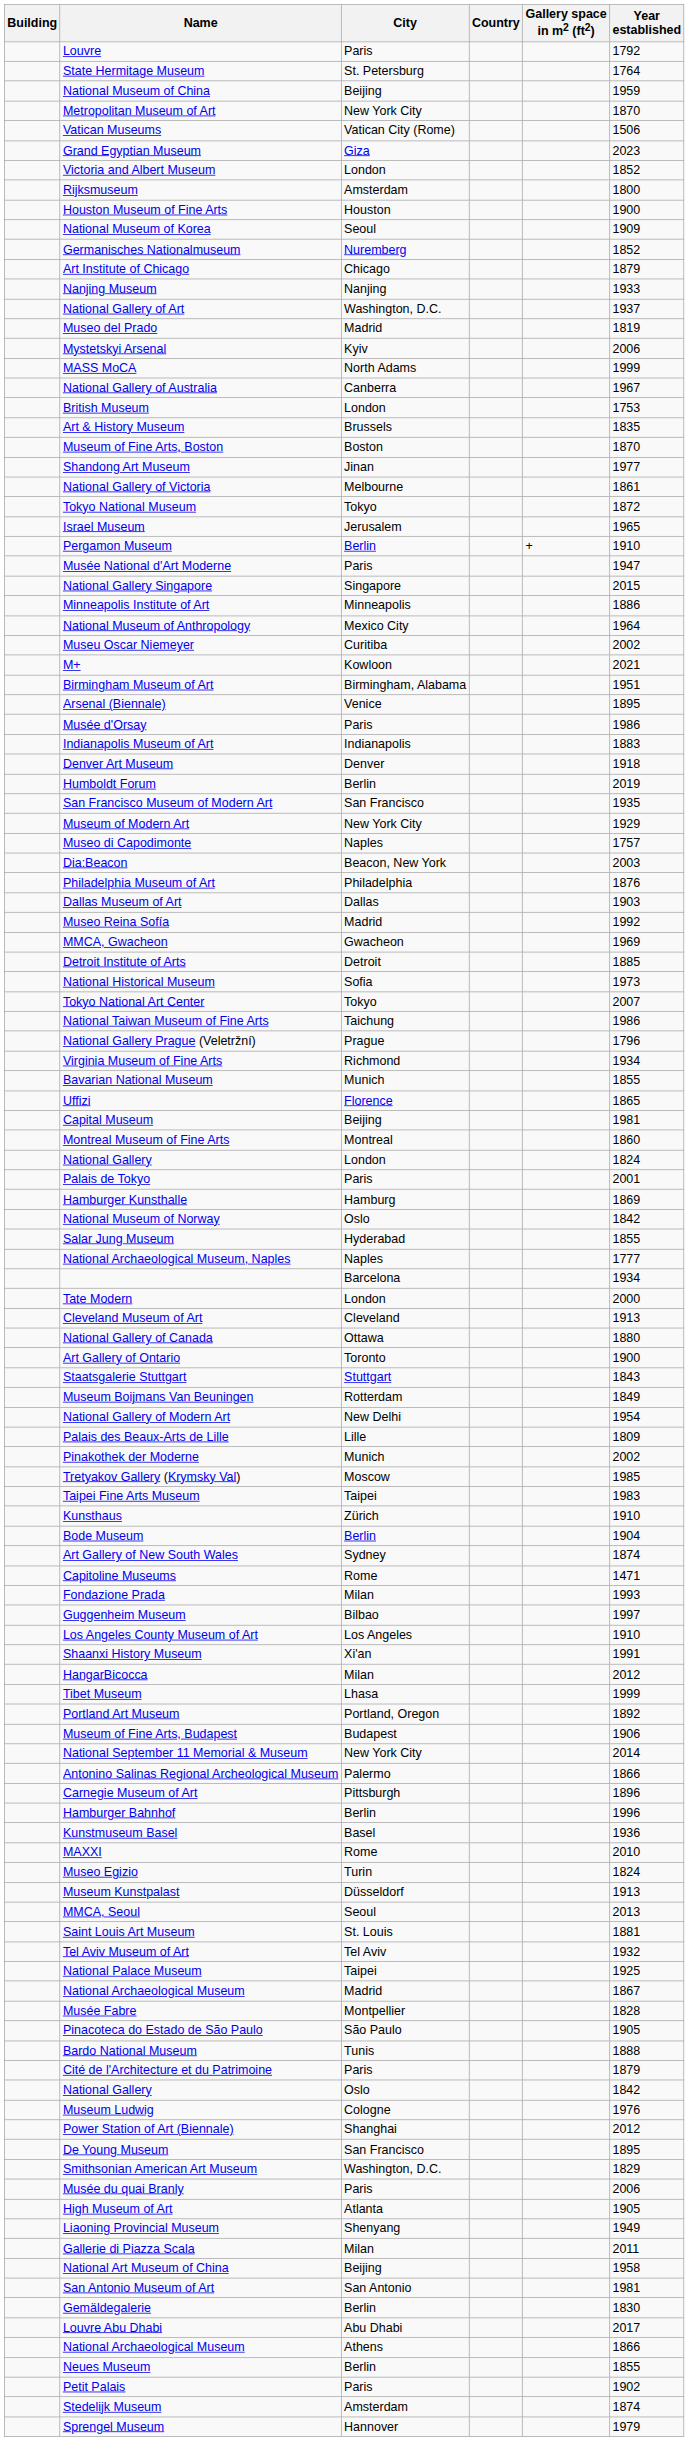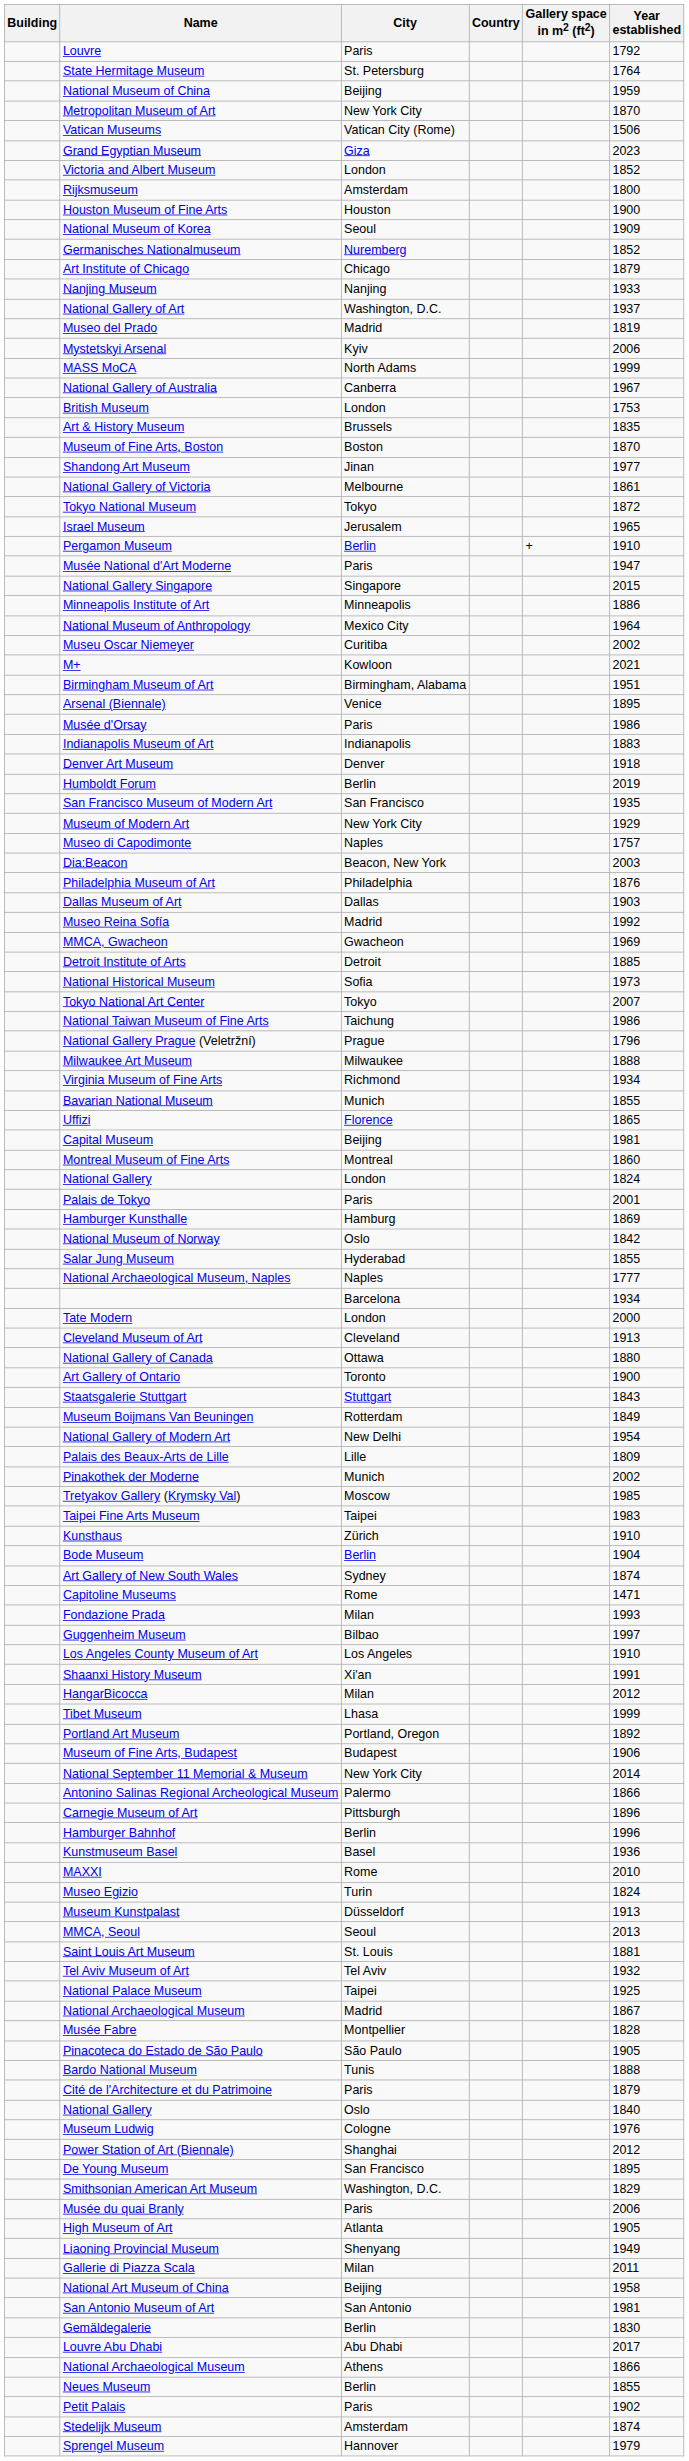+ row: Milwaukee Art Museum | Milwaukee | 1888
National Gallery / Oslo | Year established: 1842 -> 1840
